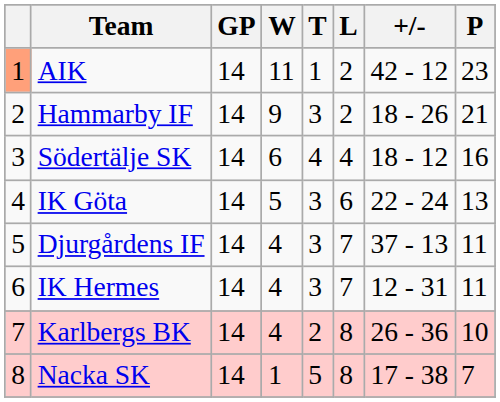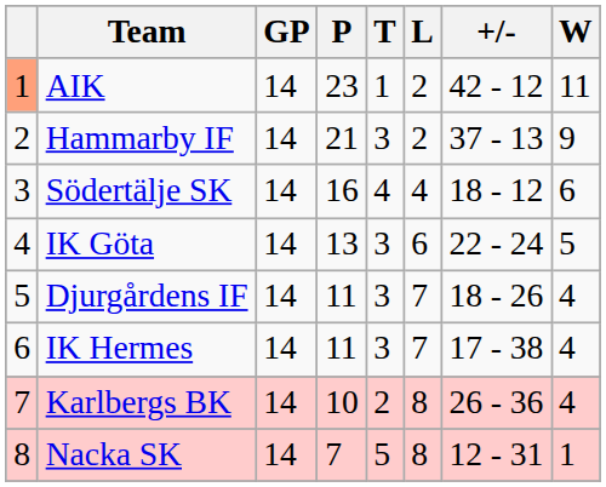columns swapped: W <-> P
Hammarby IF | +/-: 18 - 26 -> 37 - 13
Djurgårdens IF | +/-: 37 - 13 -> 18 - 26
IK Hermes | +/-: 12 - 31 -> 17 - 38
Nacka SK | +/-: 17 - 38 -> 12 - 31
